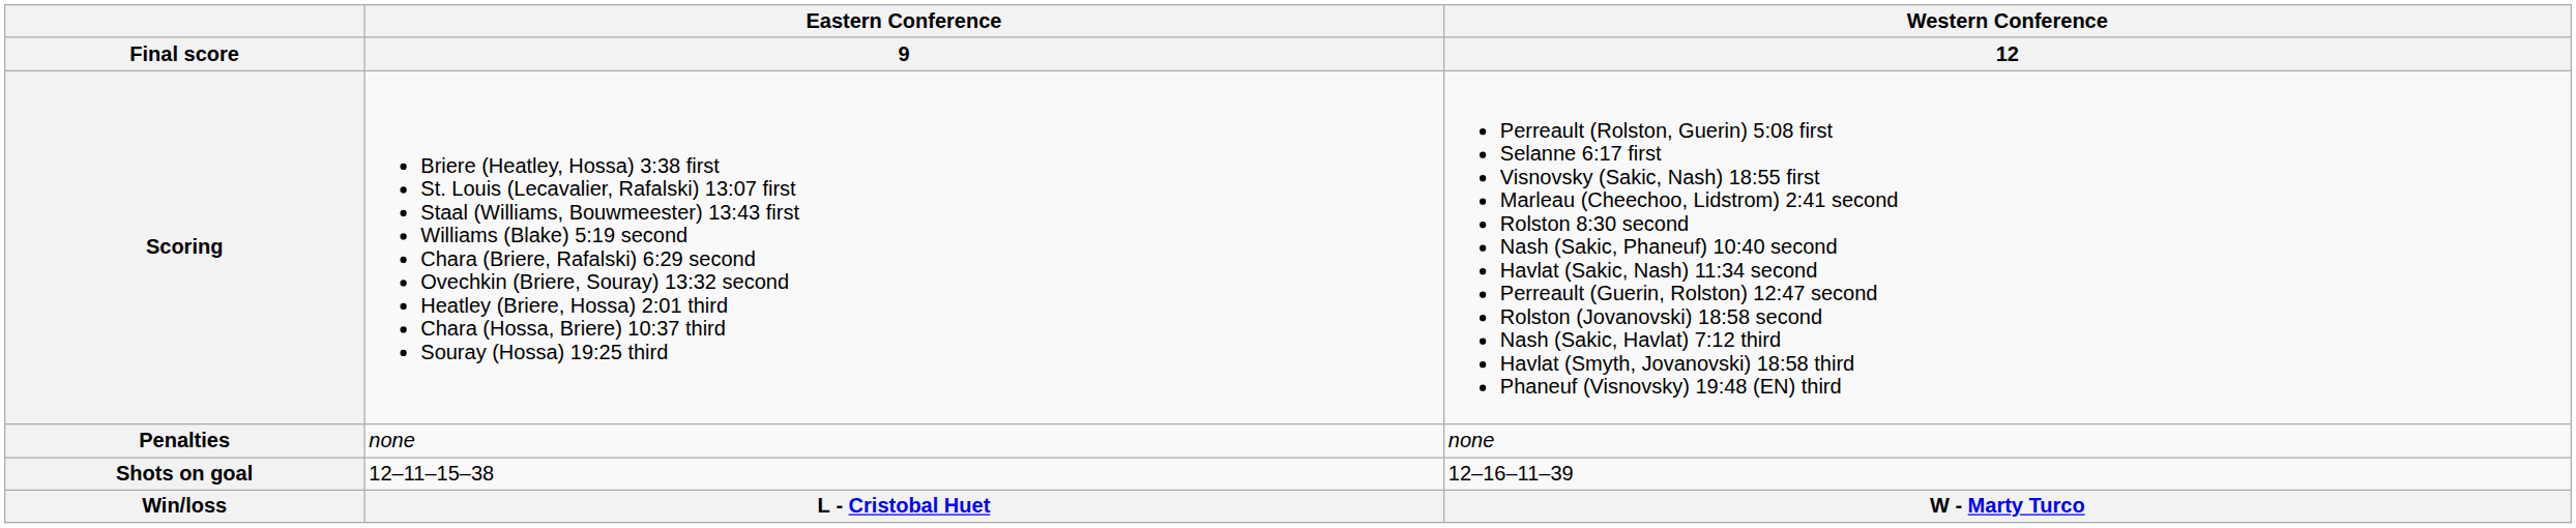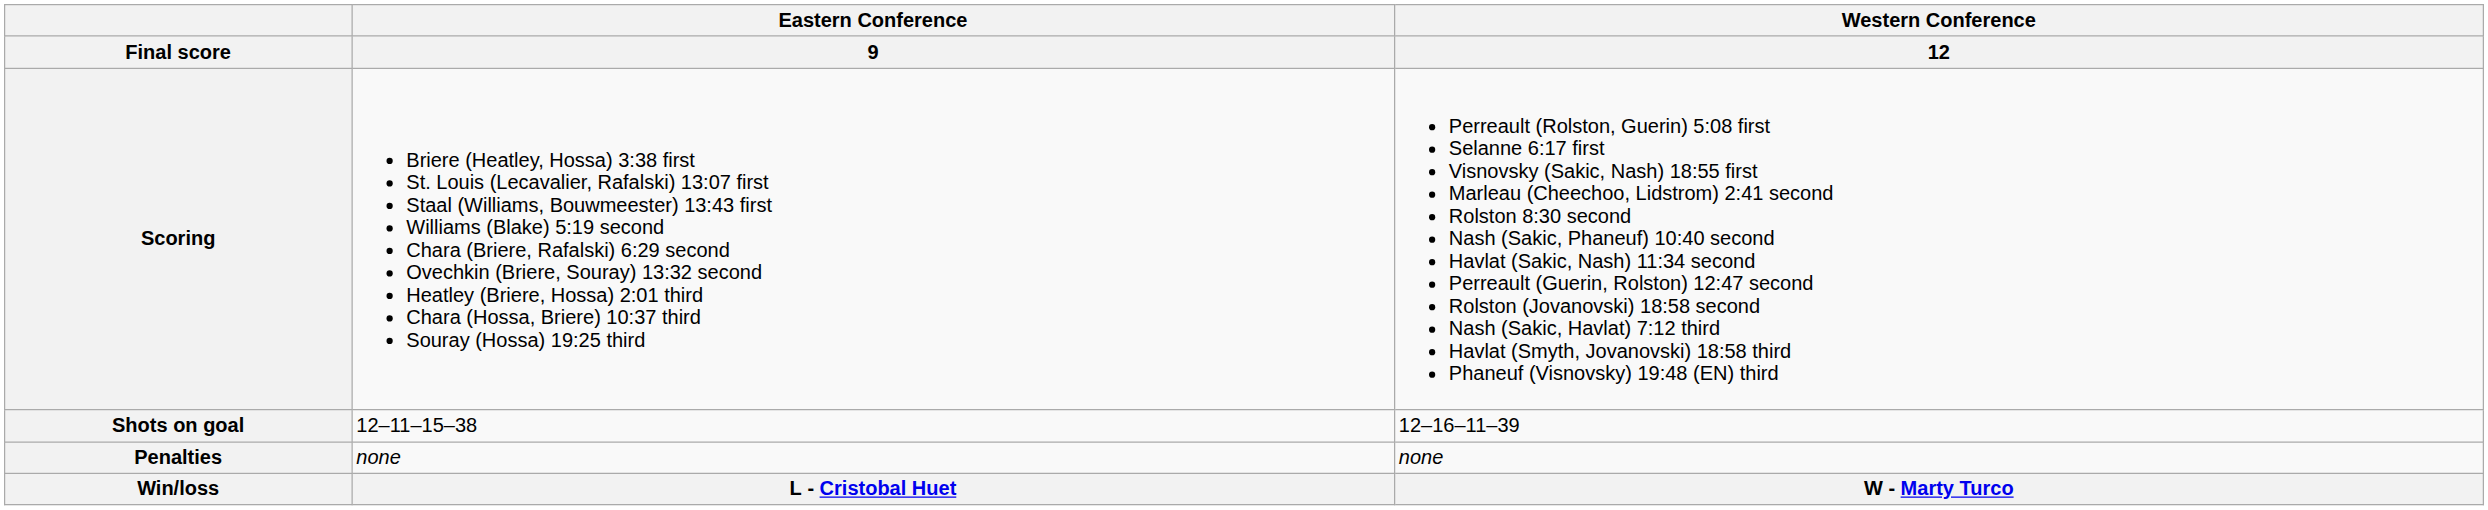rows swapped: Penalties <-> Shots on goal
